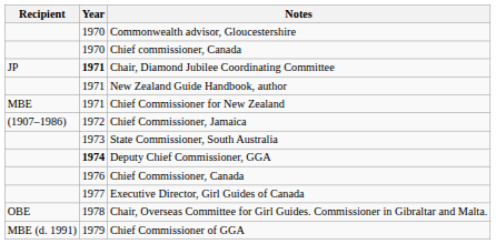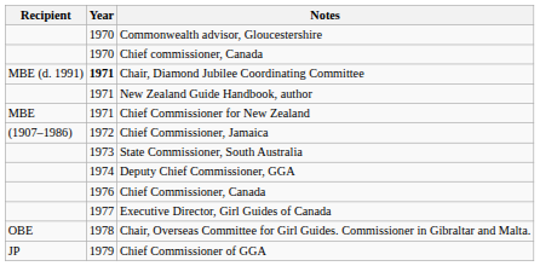Chair, Diamond Jubilee Coordinating Committee | Recipient: JP -> MBE (d. 1991)
Deputy Chief Commissioner, GGA | Year: bold -> normal
Chief Commissioner of GGA | Recipient: MBE (d. 1991) -> JP
